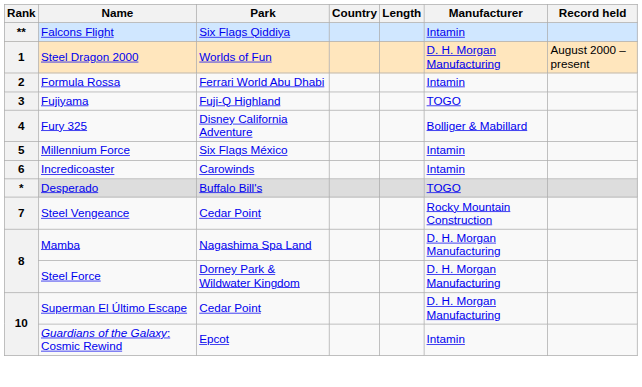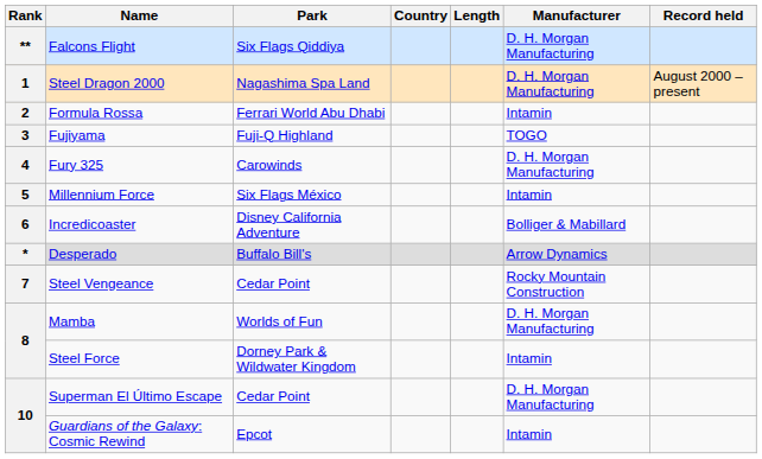Falcons Flight | Manufacturer: Intamin -> D. H. Morgan Manufacturing
Steel Dragon 2000 | Park: Worlds of Fun -> Nagashima Spa Land
Fury 325 | Park: Disney California Adventure -> Carowinds
Fury 325 | Manufacturer: Bolliger & Mabillard -> D. H. Morgan Manufacturing
Incredicoaster | Park: Carowinds -> Disney California Adventure
Incredicoaster | Manufacturer: Intamin -> Bolliger & Mabillard
Desperado | Manufacturer: TOGO -> Arrow Dynamics
Mamba | Park: Nagashima Spa Land -> Worlds of Fun
Steel Force | Manufacturer: D. H. Morgan Manufacturing -> Intamin
